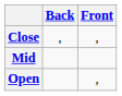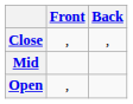columns swapped: Front <-> Back
